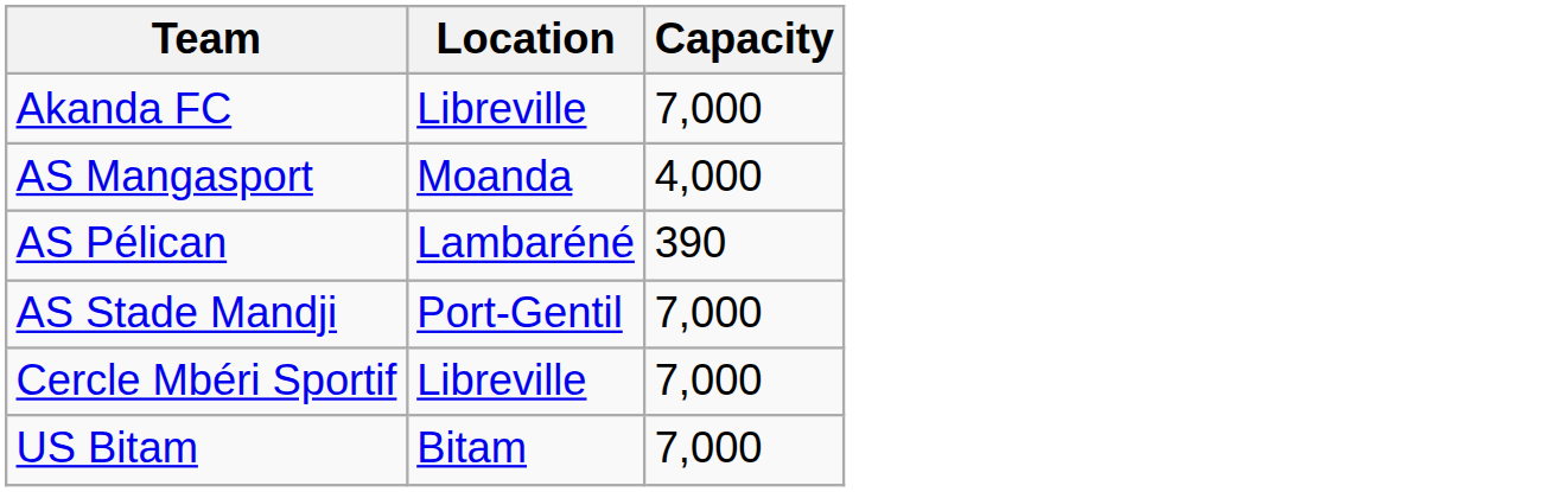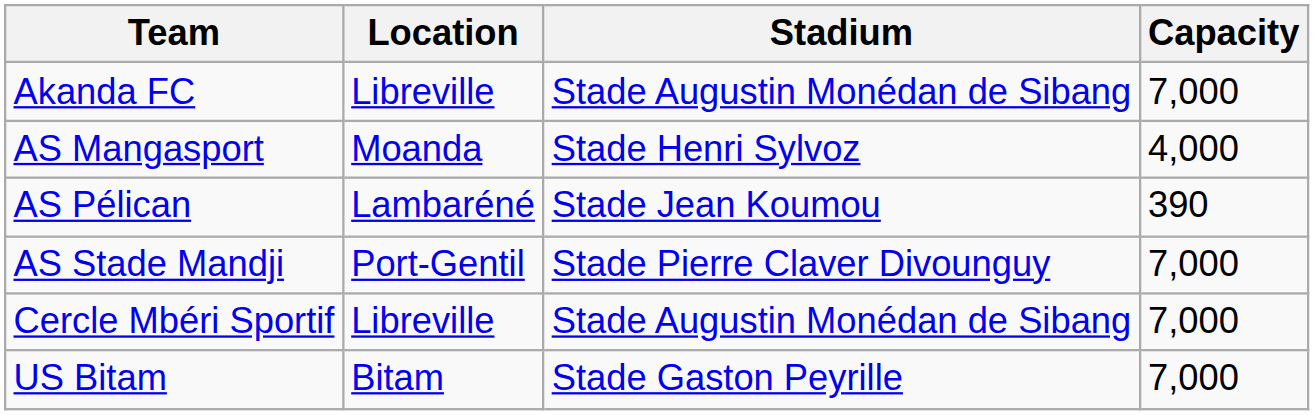+ column: Stadium | Stade Augustin Monédan de Sibang | Stade Henri Sylvoz | Stade Jean Koumou | Stade Pierre Claver Divounguy | Stade Augustin Monédan de Sibang | Stade Gaston Peyrille
